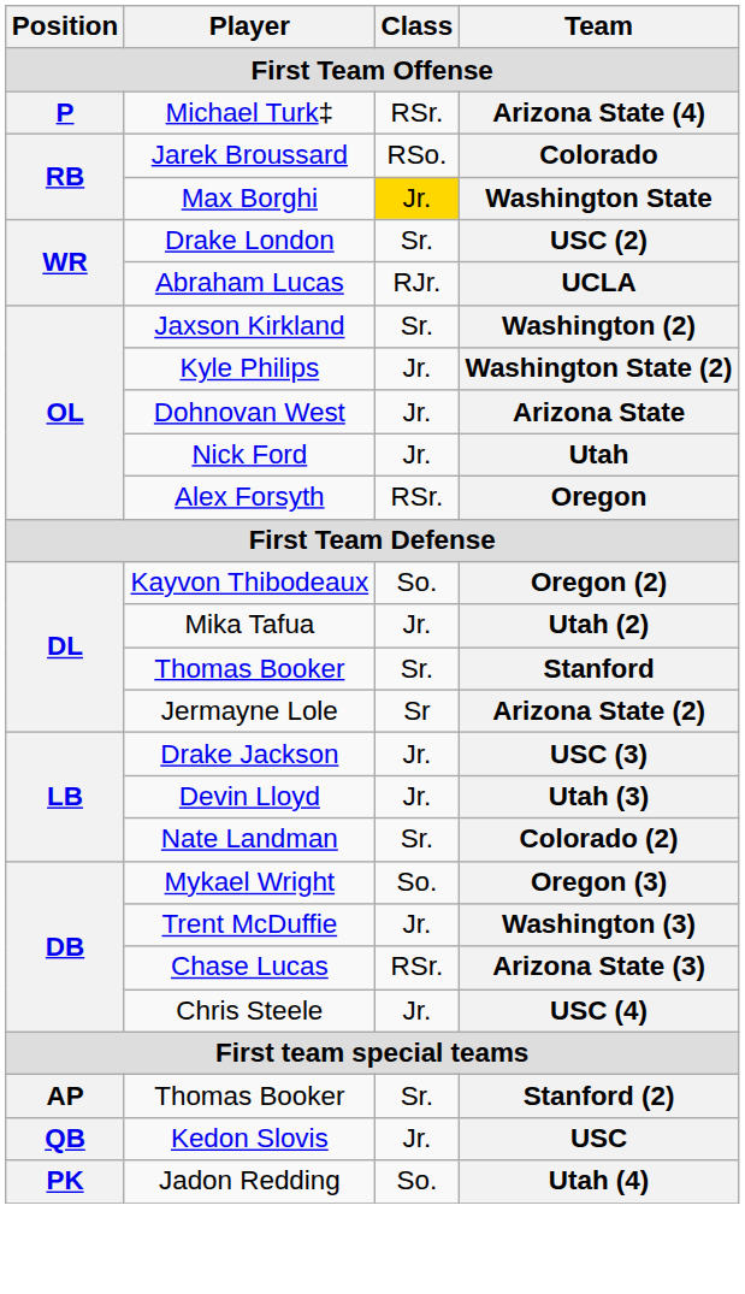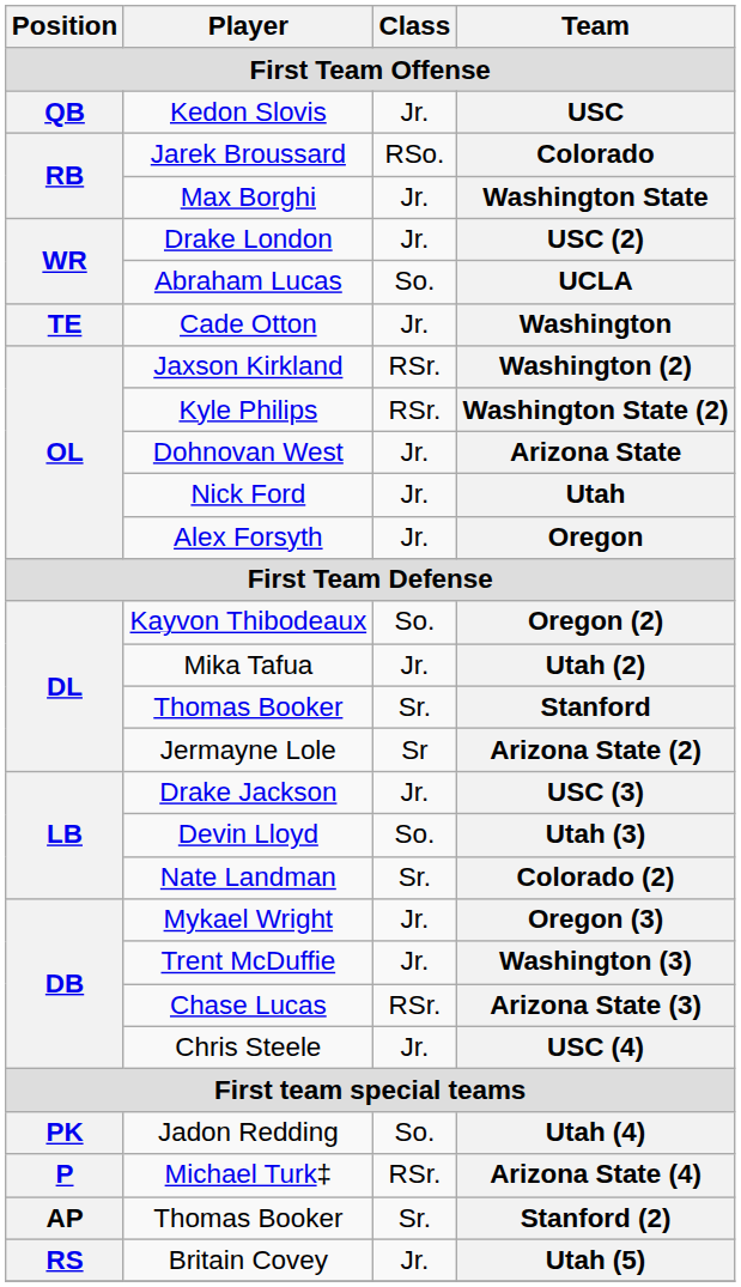rows swapped: USC <-> Arizona State (4)
Washington State | Class: gold background -> no background
USC (2) | Class: Sr. -> Jr.
UCLA | Class: RJr. -> So.
+ row: TE | Cade Otton | Jr. | Washington
Washington (2) | Class: Sr. -> RSr.
Washington State (2) | Class: Jr. -> RSr.
Oregon | Class: RSr. -> Jr.
Utah (3) | Class: Jr. -> So.
Oregon (3) | Class: So. -> Jr.
rows swapped: Utah (4) <-> Stanford (2)
+ row: RS | Britain Covey | Jr. | Utah (5)
